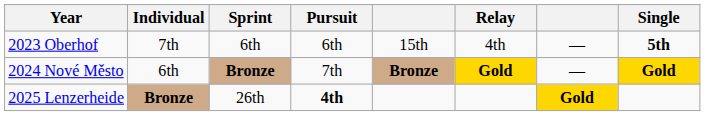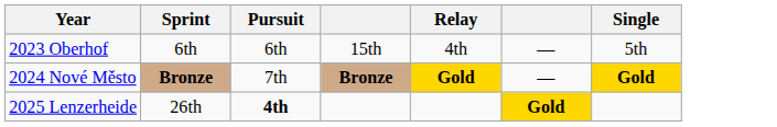- column: Individual | 7th | 6th | Bronze
2023 Oberhof | Single: bold -> normal
